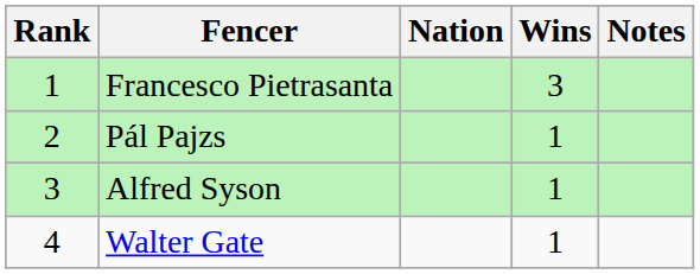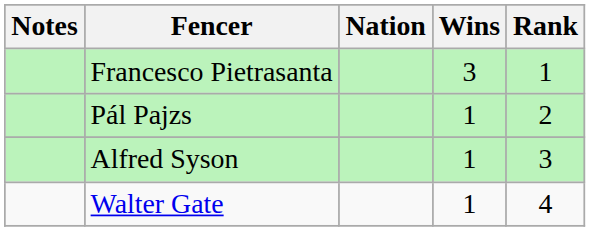columns swapped: Rank <-> Notes
